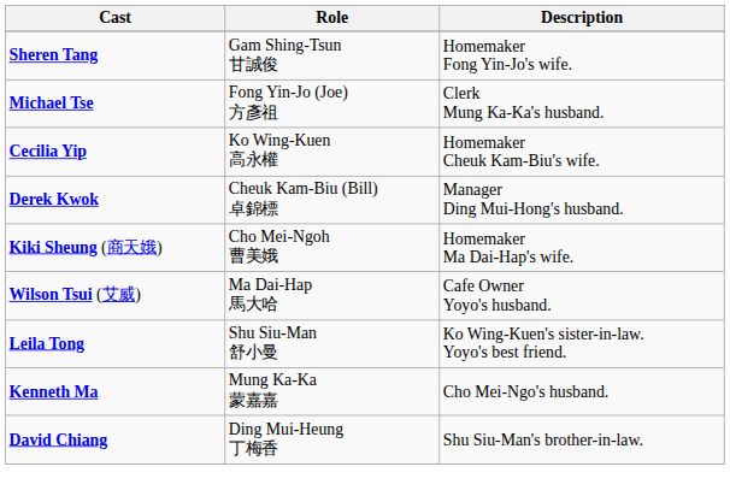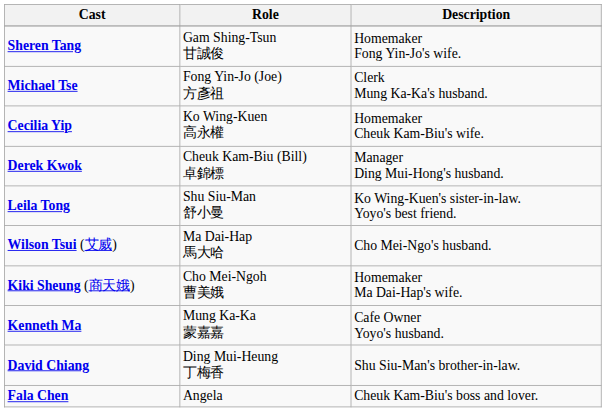rows swapped: Kiki Sheung (商天娥) <-> Leila Tong
Wilson Tsui (艾威) | Description: Cafe Owner Yoyo's husband. -> Cho Mei-Ngo's husband.
Kenneth Ma | Description: Cho Mei-Ngo's husband. -> Cafe Owner Yoyo's husband.
+ row: Fala Chen | Angela | Cheuk Kam-Biu's boss and lover.
